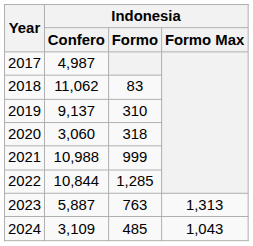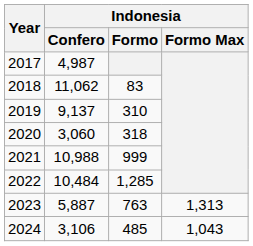2022 | Indonesia / Confero: 10,844 -> 10,484
2024 | Indonesia / Confero: 3,109 -> 3,106
